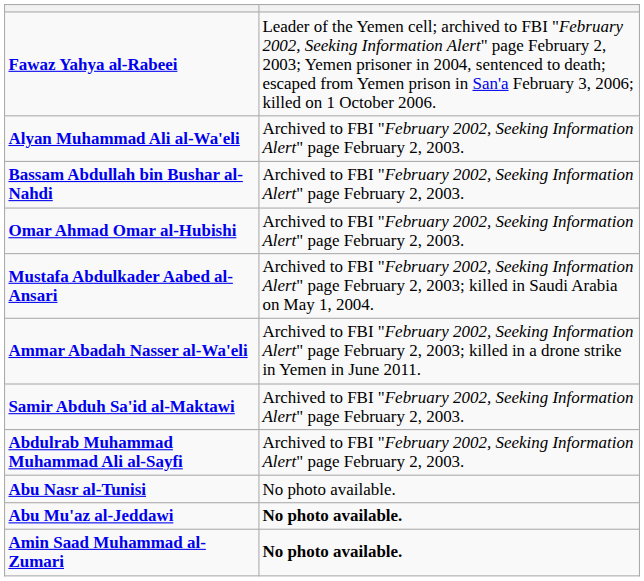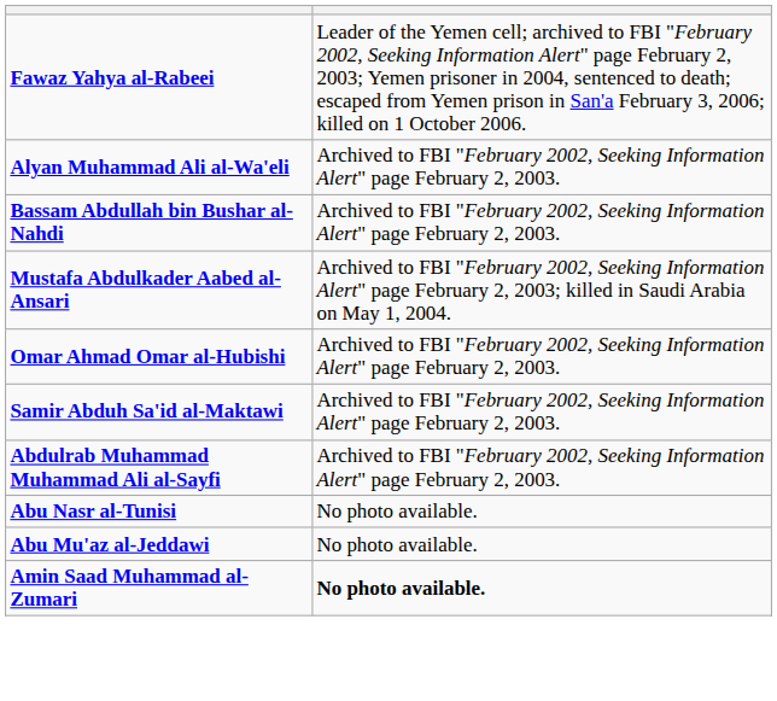rows swapped: Mustafa Abdulkader Aabed al-Ansari <-> Omar Ahmad Omar al-Hubishi
- row: Ammar Abadah Nasser al-Wa'eli | Archived to FBI "February 2002, Seeking Information Alert" page February 2, 2003; killed in a drone strike in Yemen in June 2011.
Abu Mu'az al-Jeddawi | column 2: bold -> normal
